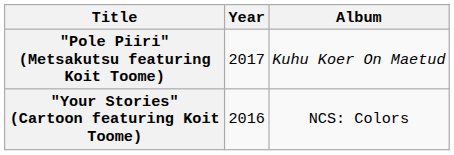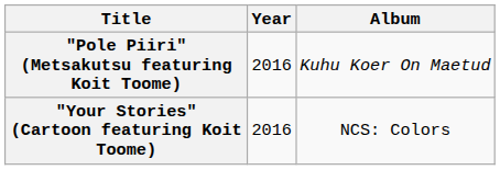"Pole Piiri" (Metsakutsu featuring Koit Toome) | Year: 2017 -> 2016
